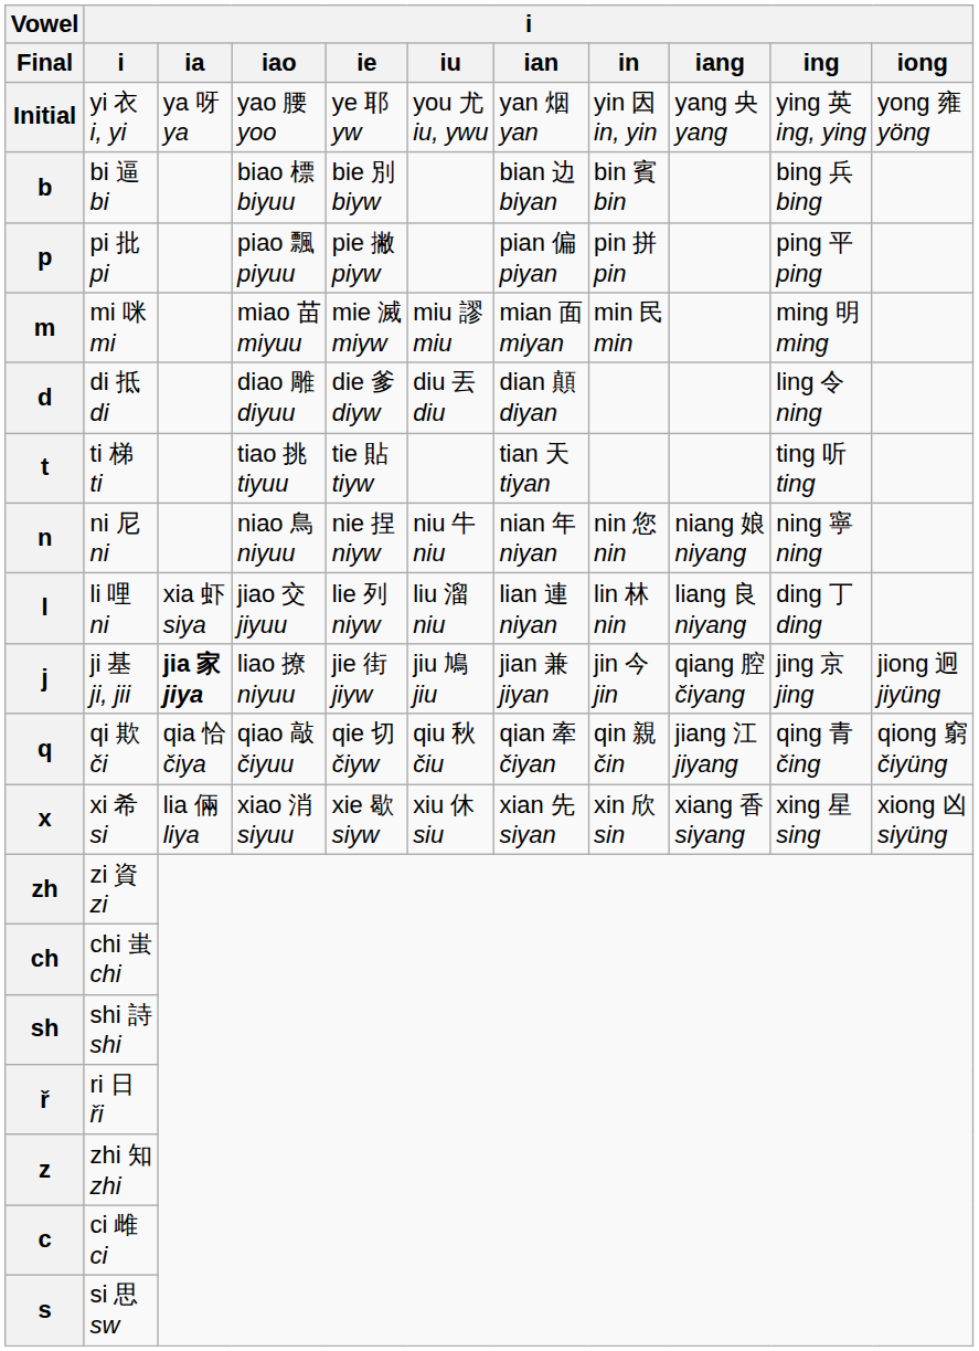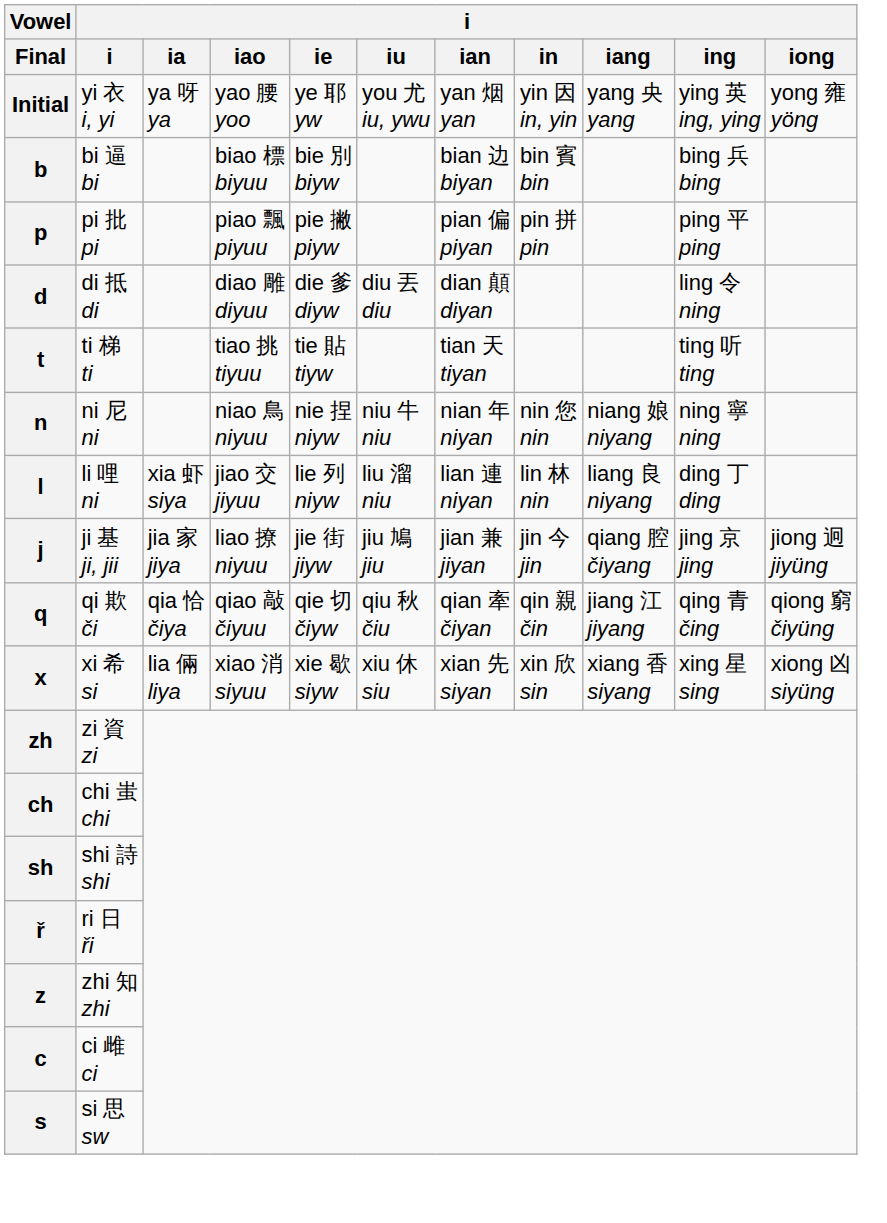- row: m | mi 咪 mi | miao 苗 miyuu | mie 滅 miyw | miu 謬 miu | mian 面 miyan | min 民 min | ming 明 ming
j | i / ia: bold -> normal
